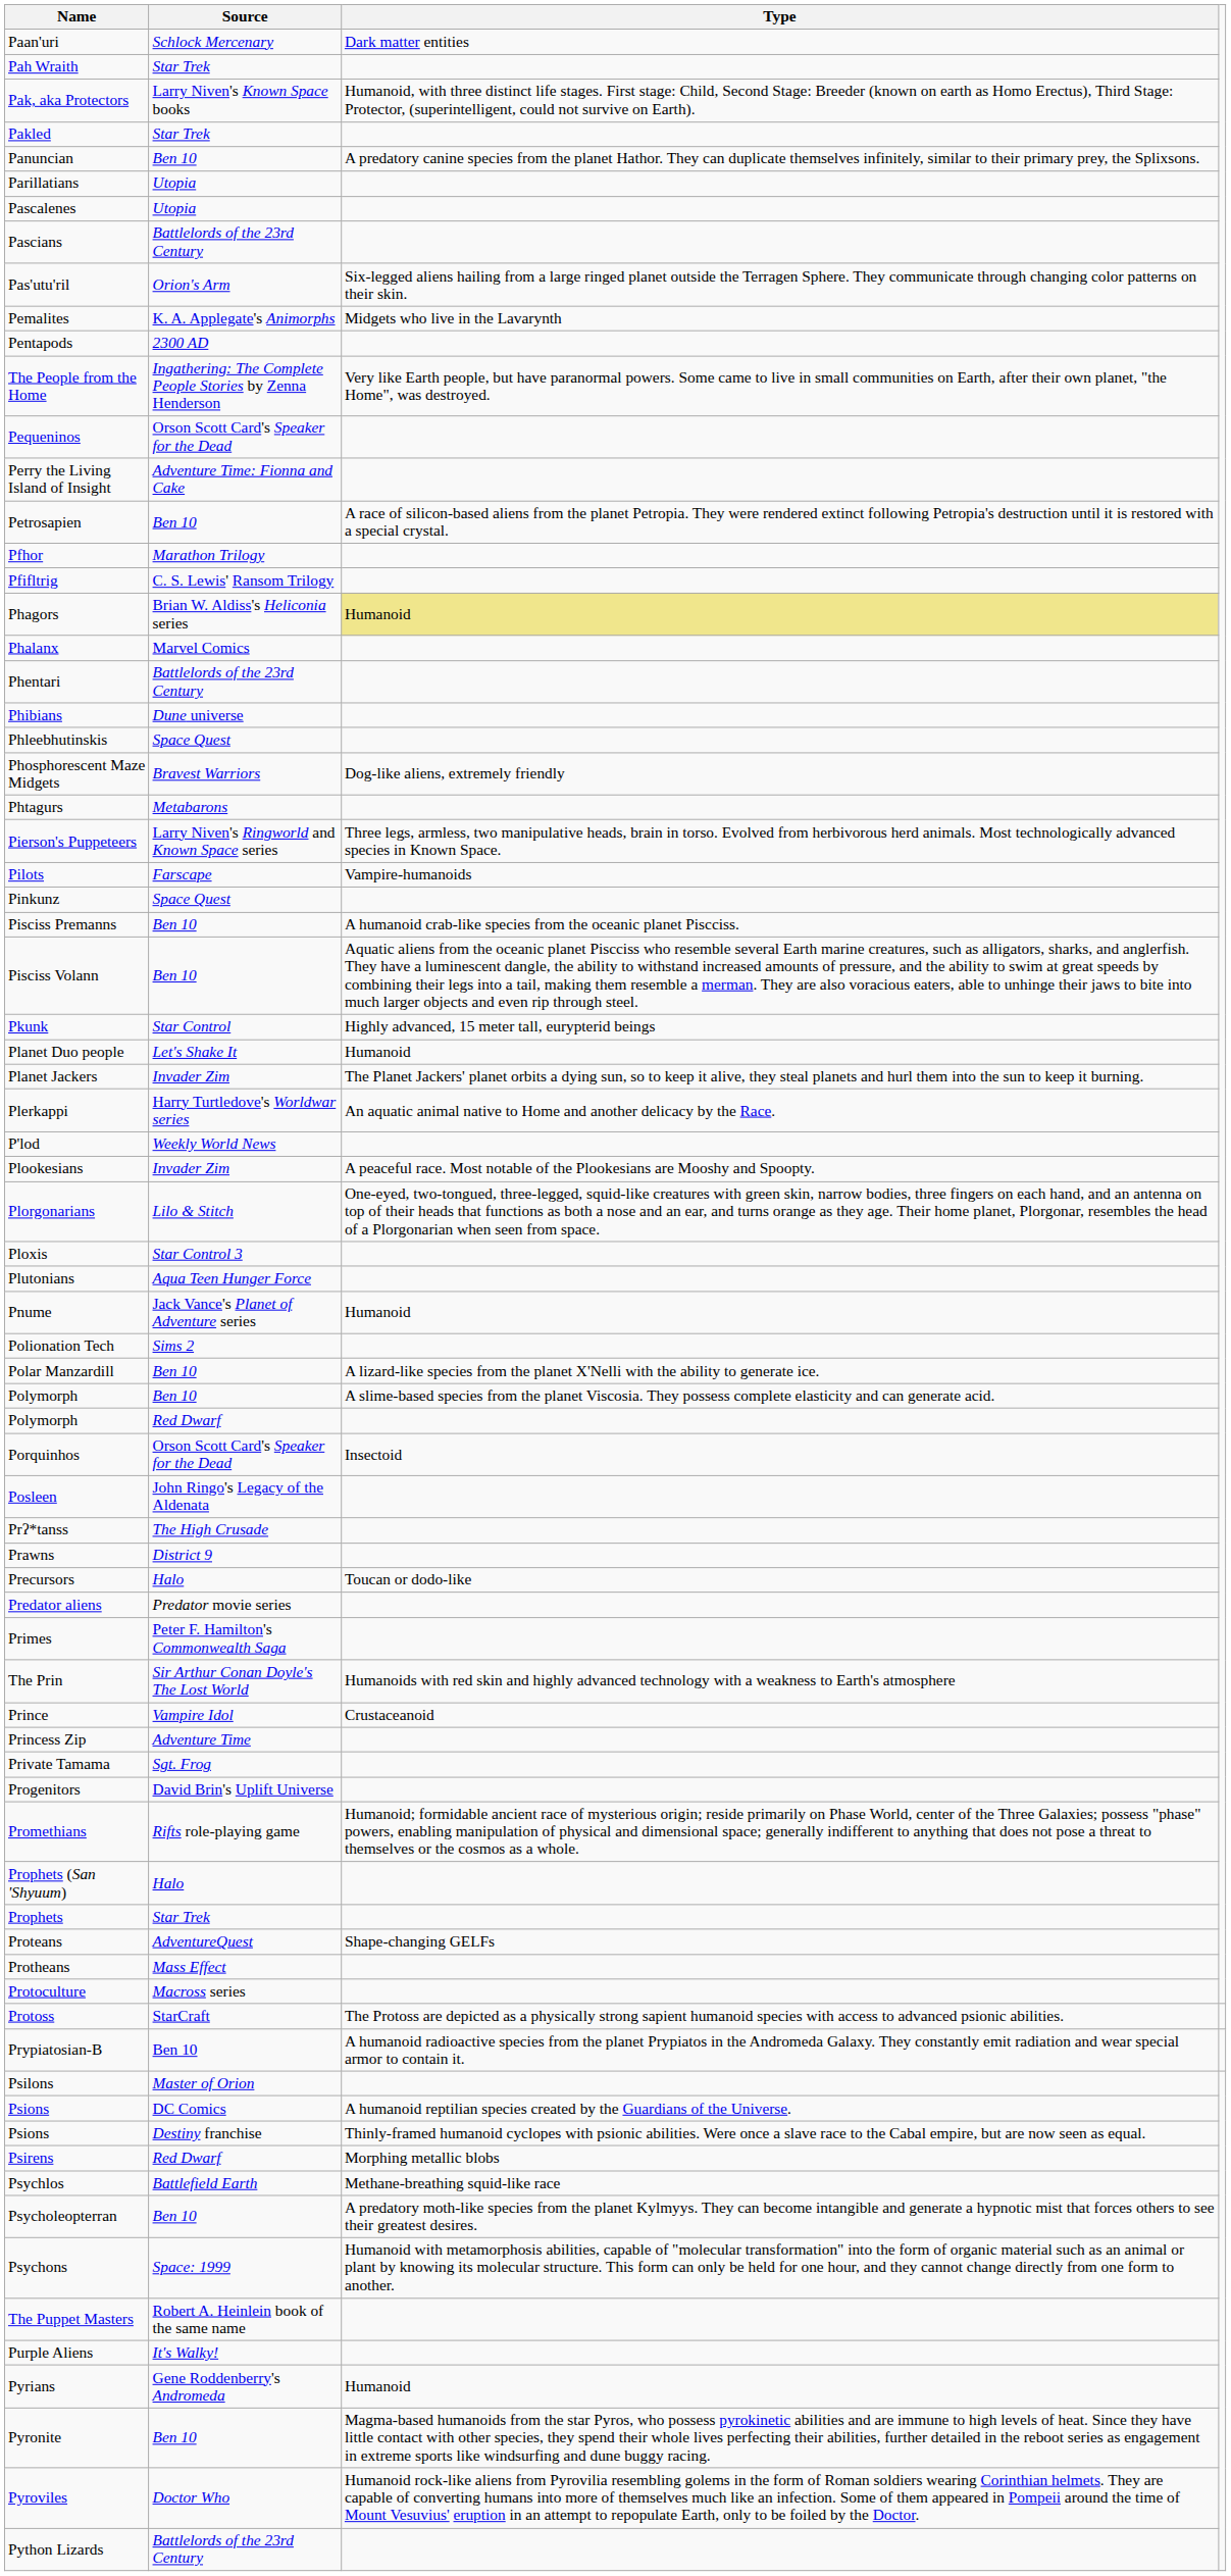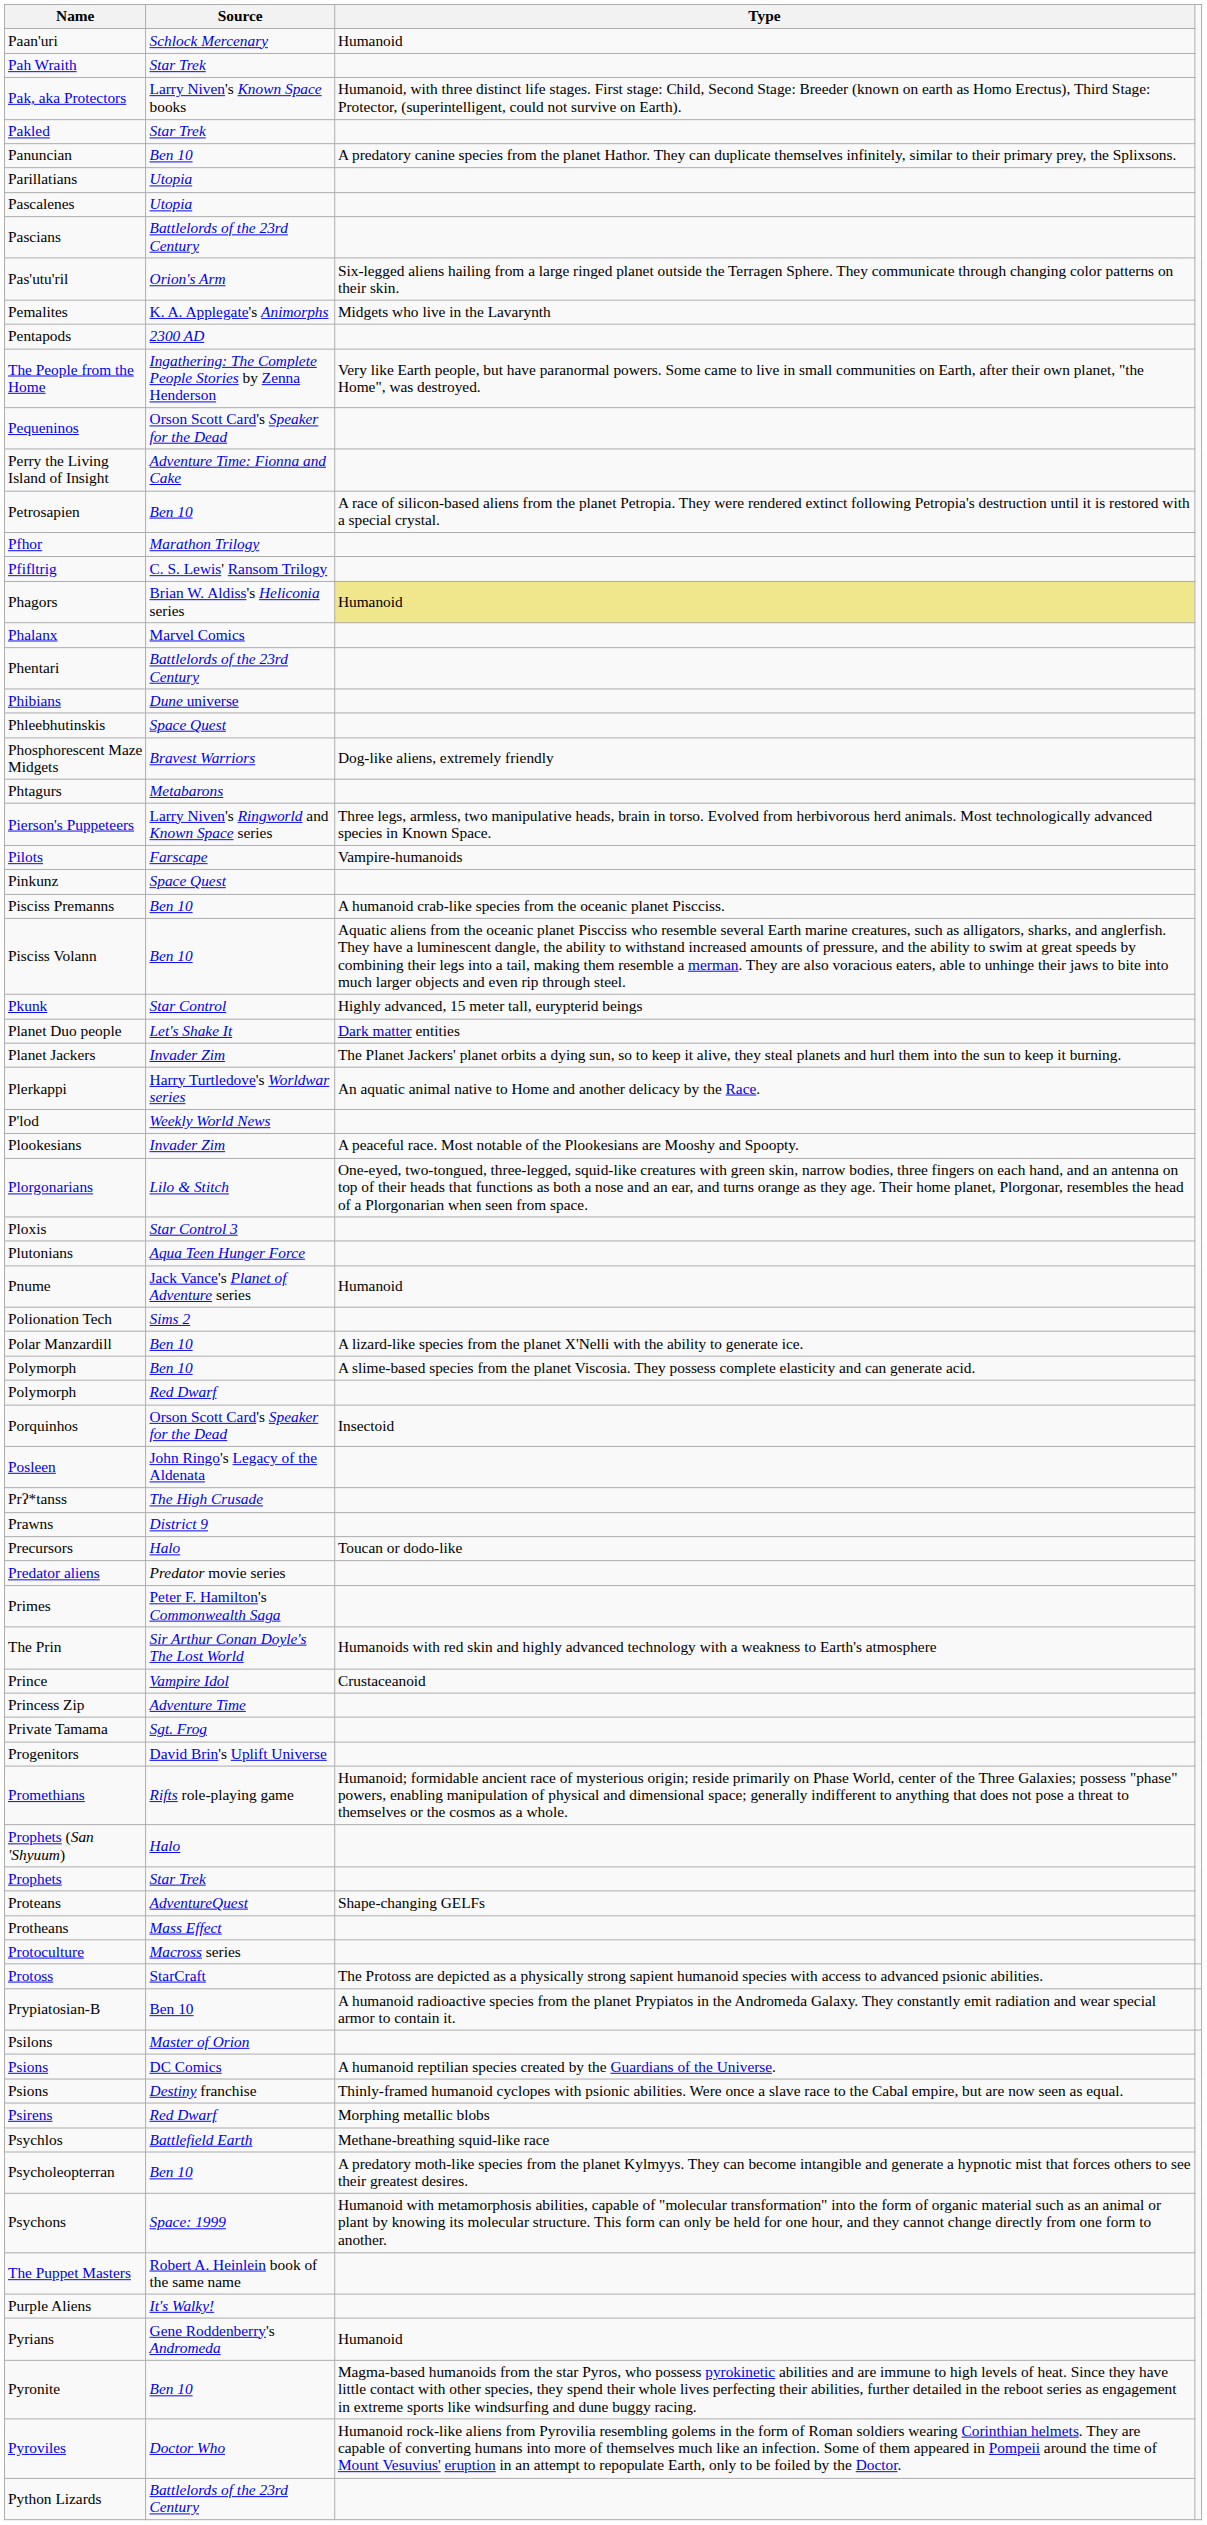Paan'uri | Type: Dark matter entities -> Humanoid
Planet Duo people | Type: Humanoid -> Dark matter entities
